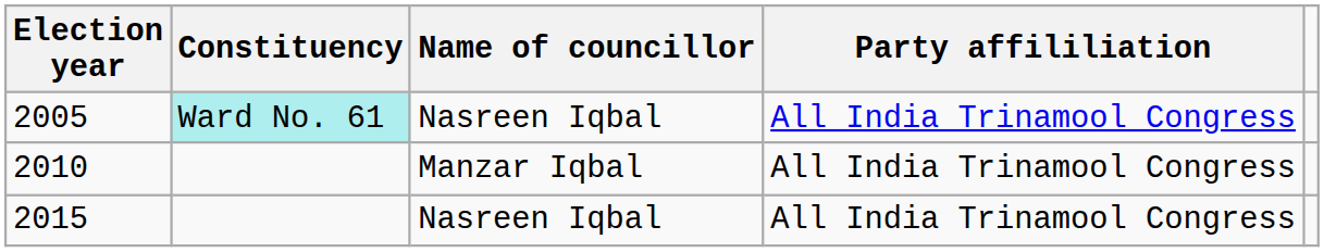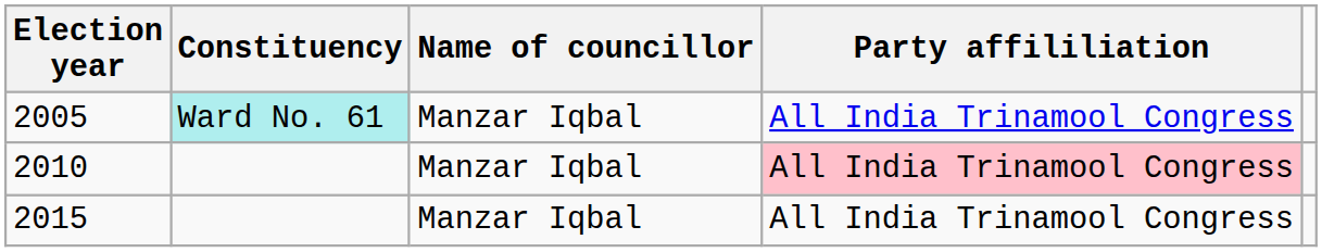2005 | Name of councillor: Nasreen Iqbal -> Manzar Iqbal
2010 | Party affililiation: no background -> pink background
2015 | Name of councillor: Nasreen Iqbal -> Manzar Iqbal
